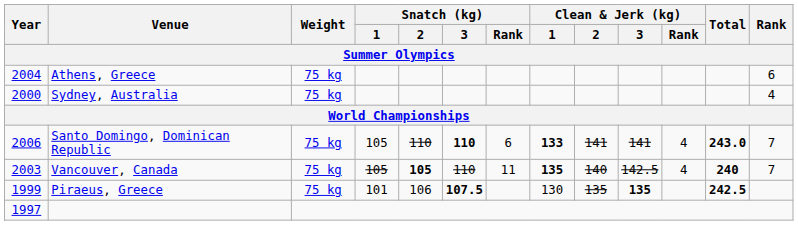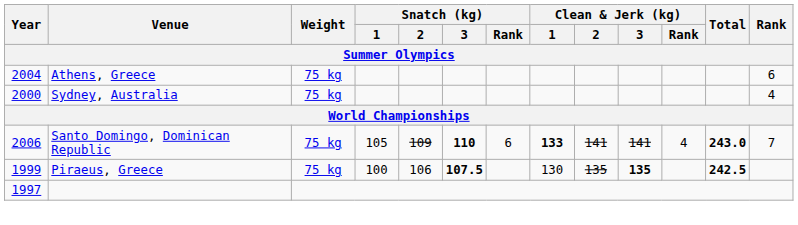Santo Domingo, Dominican Republic | Snatch (kg) / 2: 110 -> 109
- row: 2003 | Vancouver, Canada | 75 kg | 105 | 105 | 110 | 11 | 135 | 140 | 142.5 | 4 | 240 | 7
Piraeus, Greece | Snatch (kg) / 1: 101 -> 100
